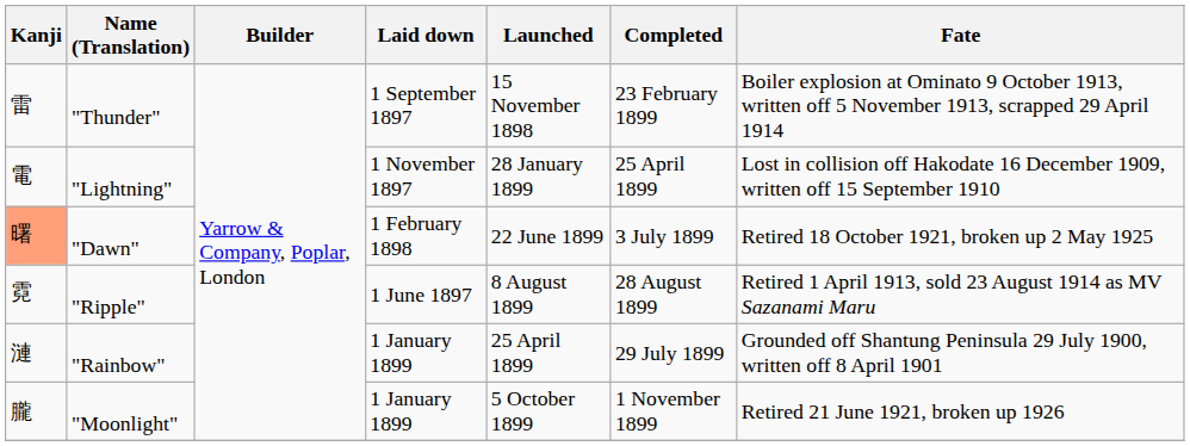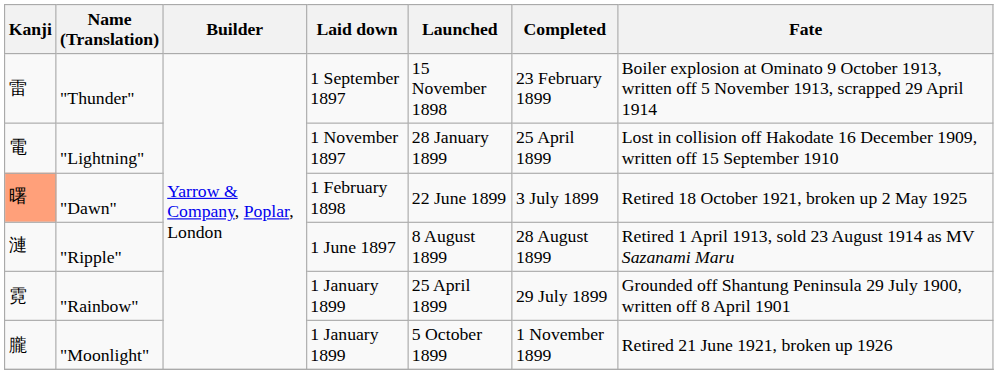"Ripple" | Kanji: 霓 -> 漣
"Rainbow" | Kanji: 漣 -> 霓
